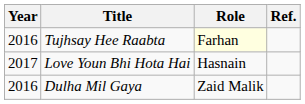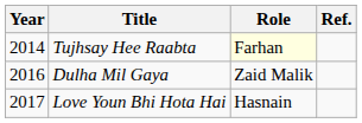Tujhsay Hee Raabta | Year: 2016 -> 2014
rows swapped: Dulha Mil Gaya <-> Love Youn Bhi Hota Hai
